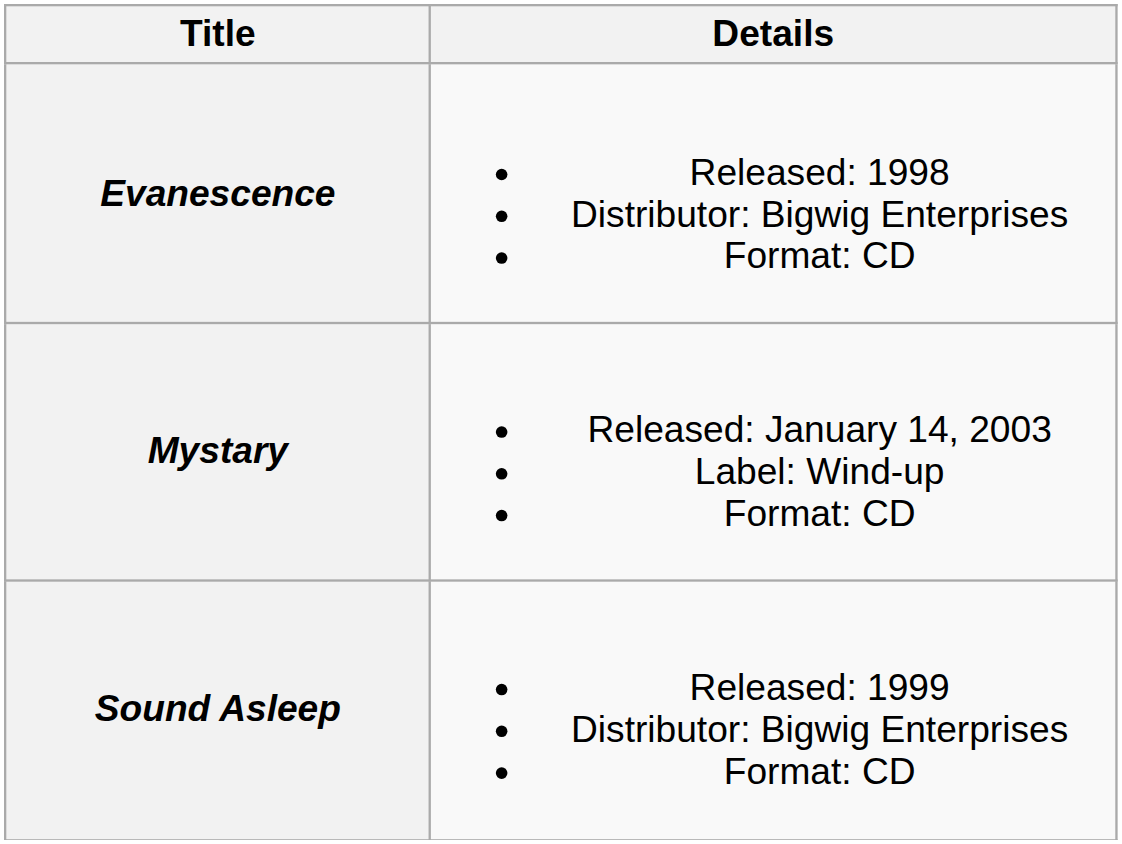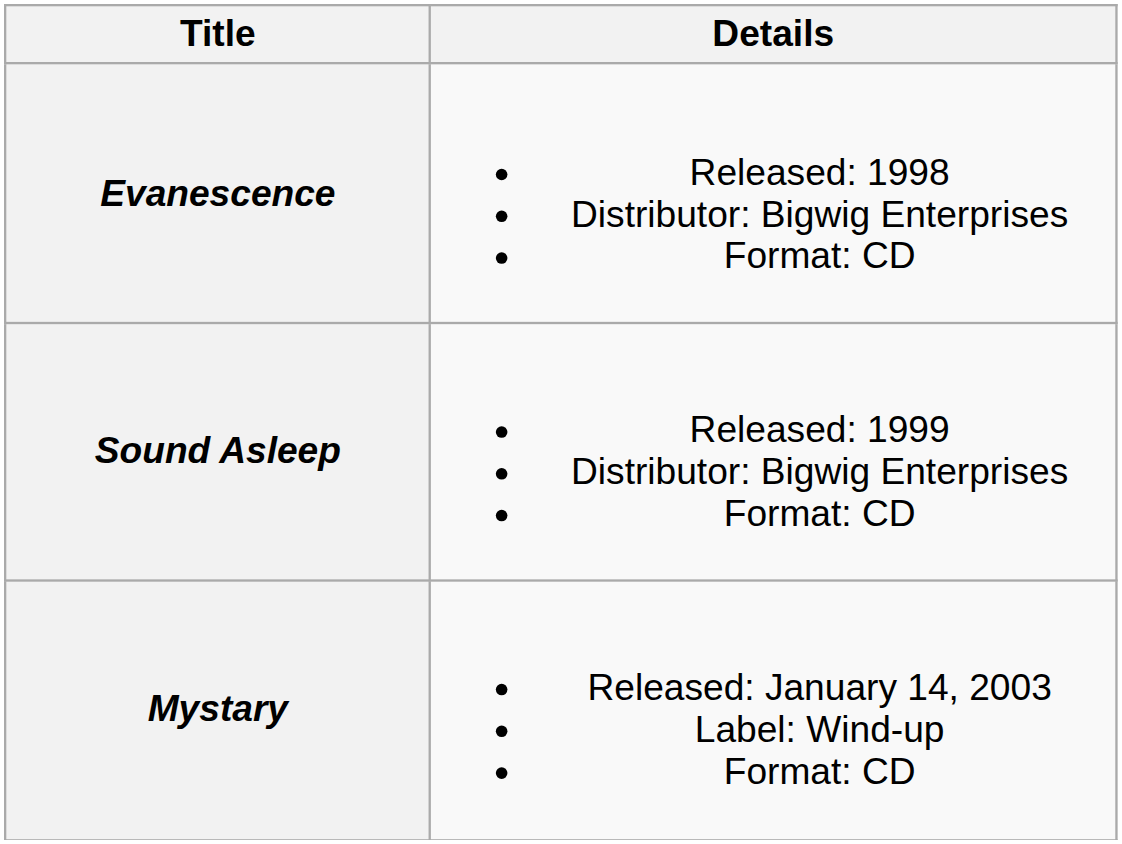rows swapped: Sound Asleep <-> Mystary
